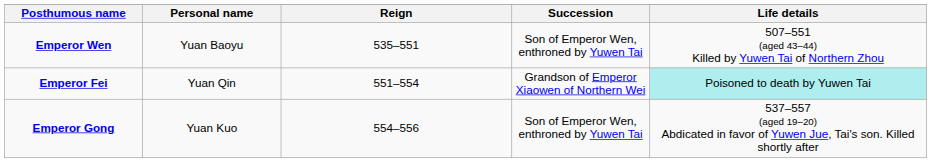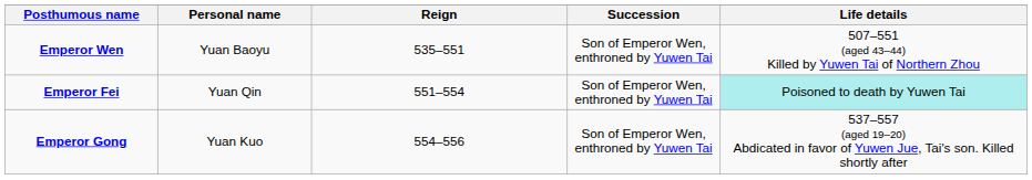Emperor Fei | Succession: Grandson of Emperor Xiaowen of Northern Wei -> Son of Emperor Wen, enthroned by Yuwen Tai
